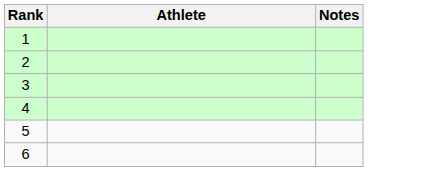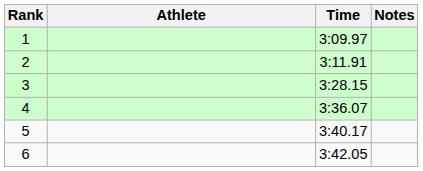+ column: Time | 3:09.97 | 3:11.91 | 3:28.15 | 3:36.07 | 3:40.17 | 3:42.05
